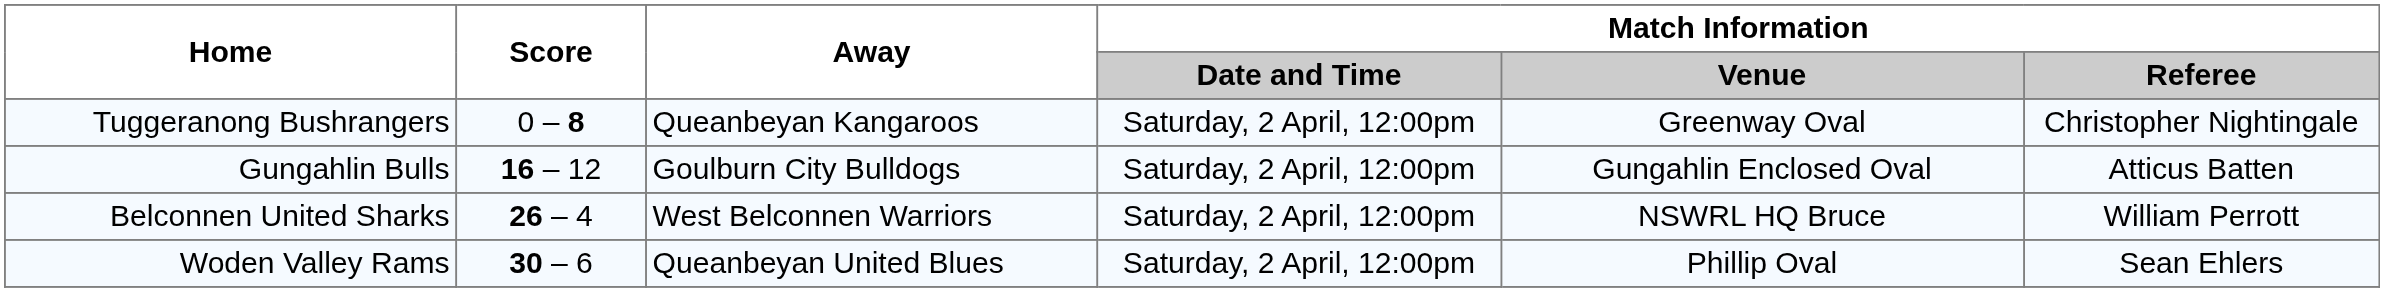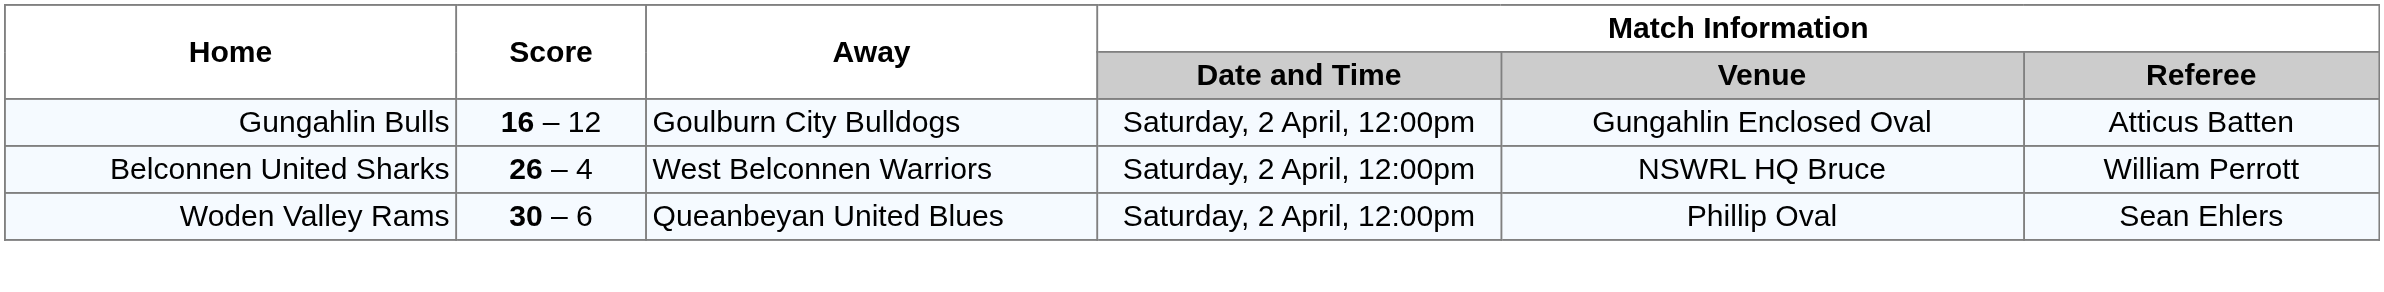- row: Tuggeranong Bushrangers | 0 – 8 | Queanbeyan Kangaroos | Saturday, 2 April, 12:00pm | Greenway Oval | Christopher Nightingale
